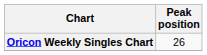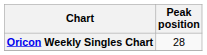Oricon Weekly Singles Chart | Peak position: 26 -> 28
